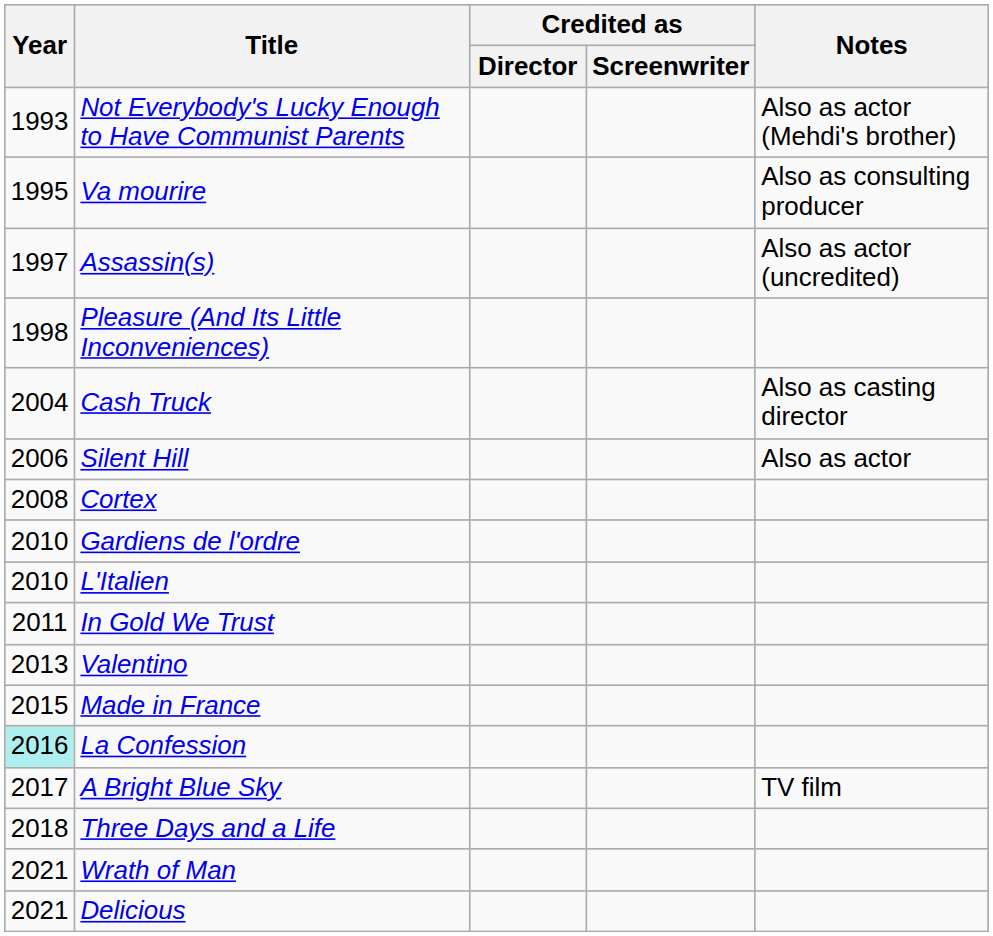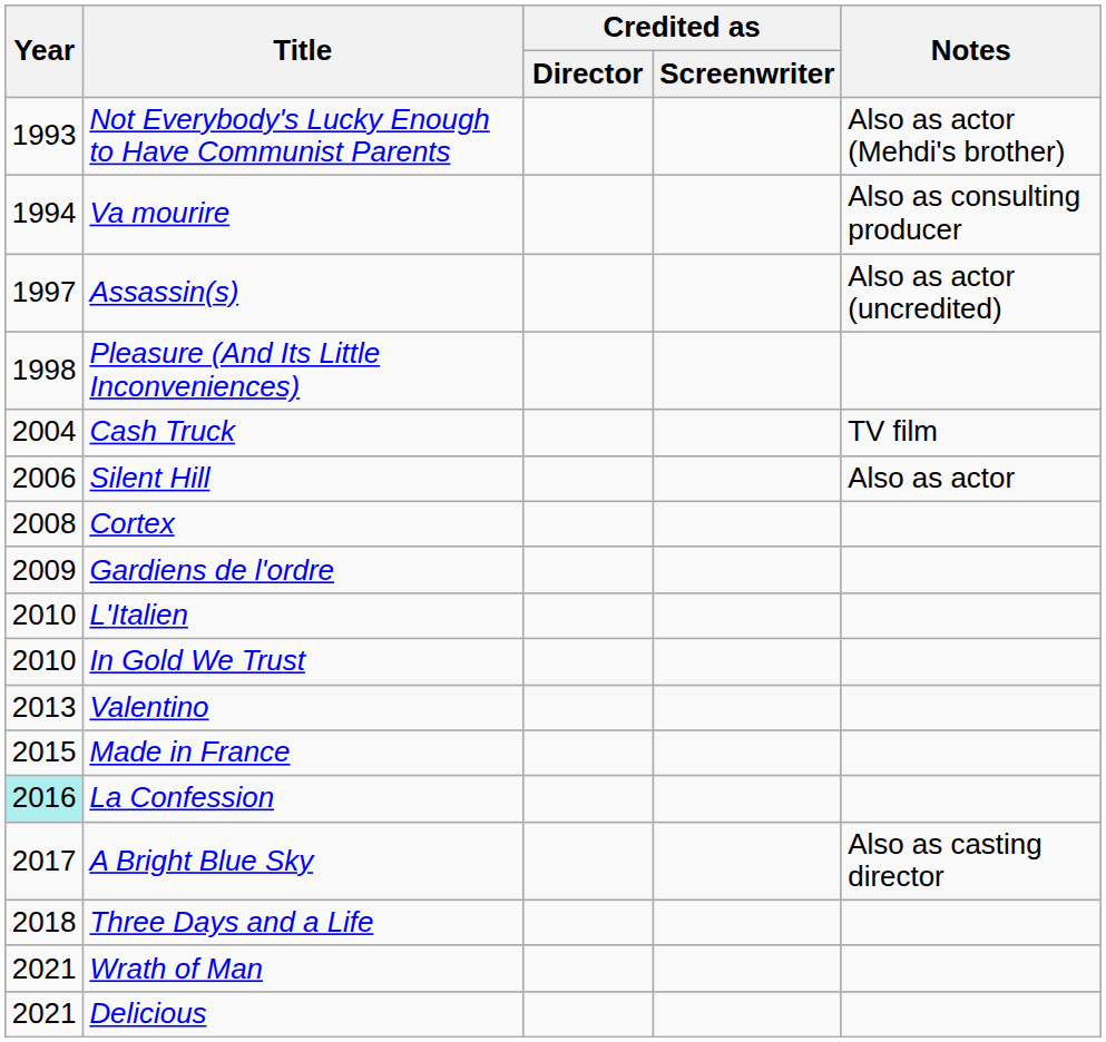Va mourire | Year: 1995 -> 1994
Cash Truck | Notes: Also as casting director -> TV film
Gardiens de l'ordre | Year: 2010 -> 2009
In Gold We Trust | Year: 2011 -> 2010
A Bright Blue Sky | Notes: TV film -> Also as casting director
